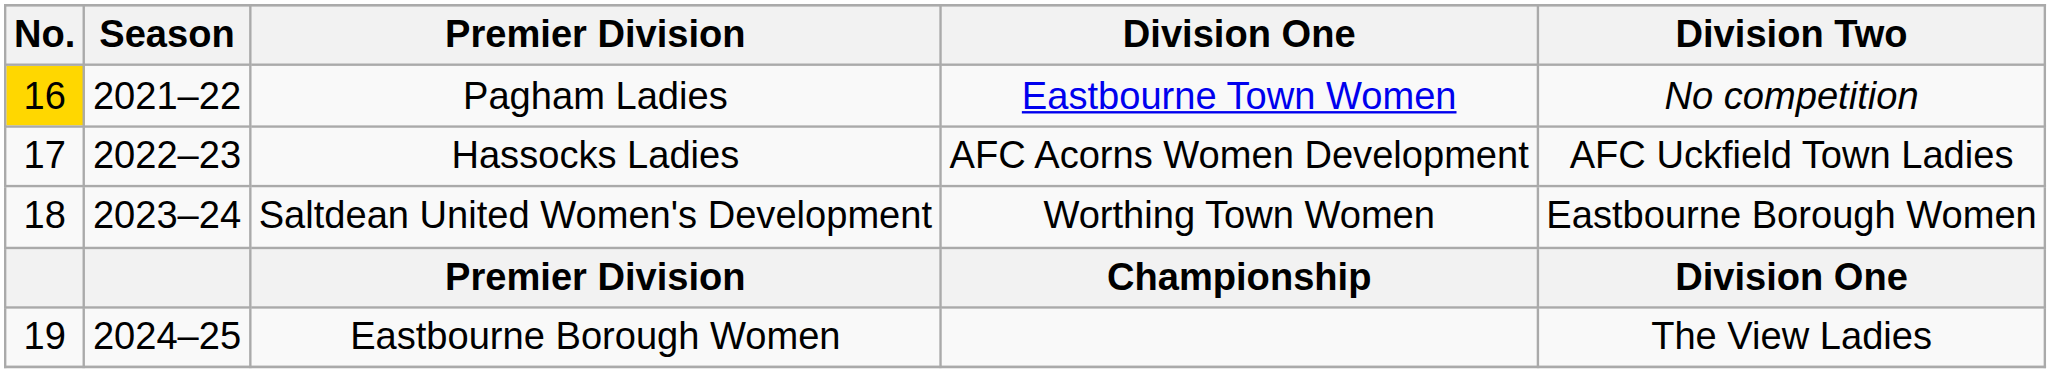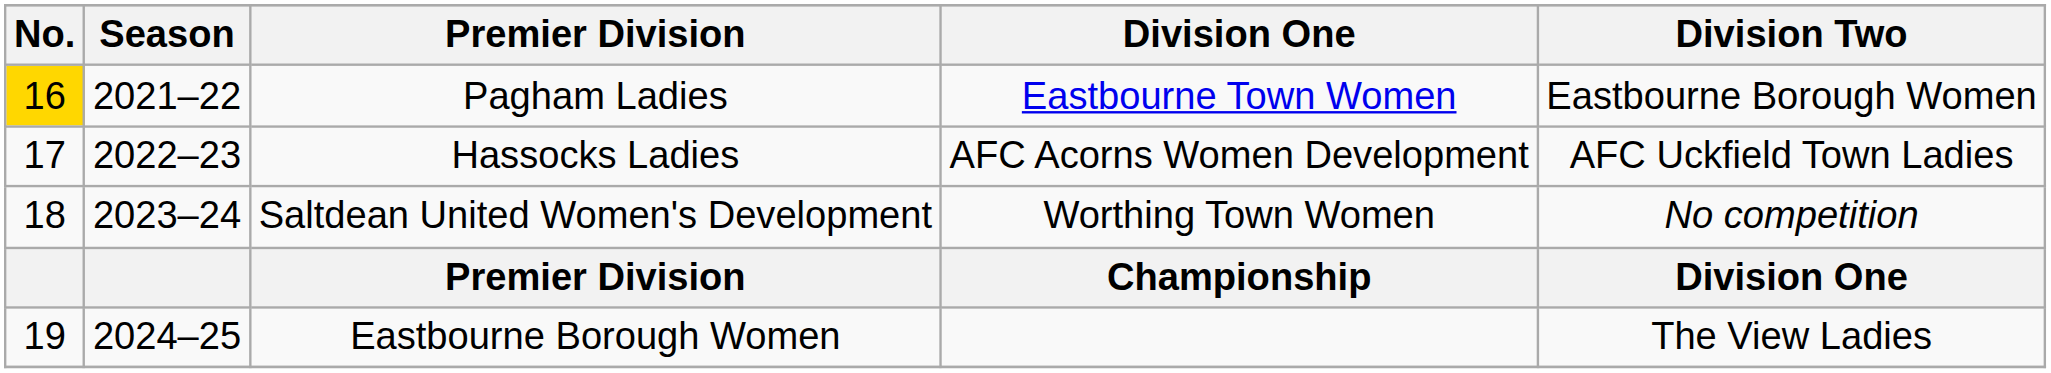Pagham Ladies | Division Two: No competition -> Eastbourne Borough Women
Saltdean United Women's Development | Division Two: Eastbourne Borough Women -> No competition
